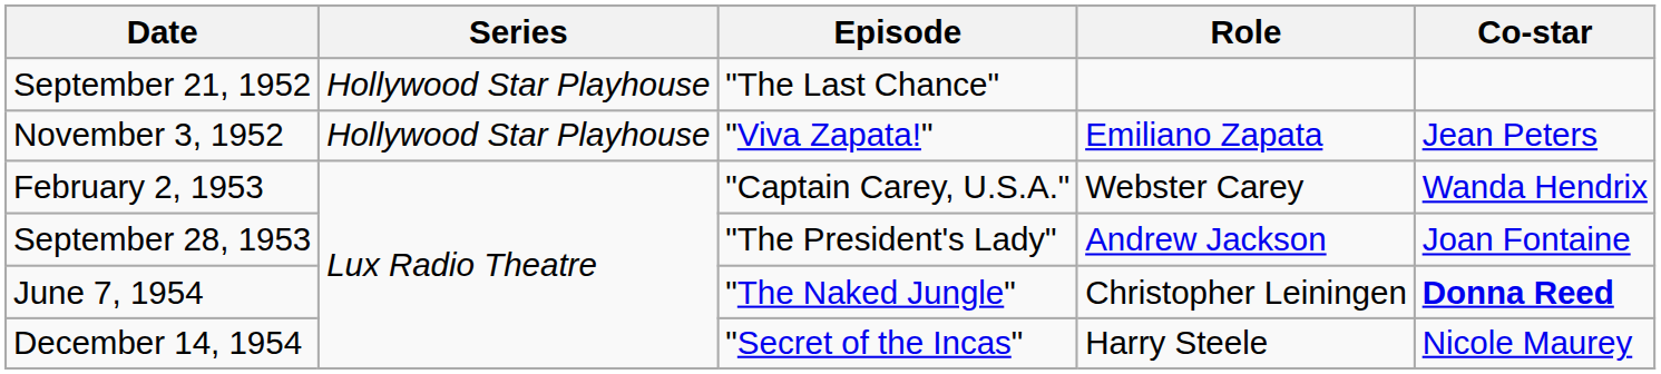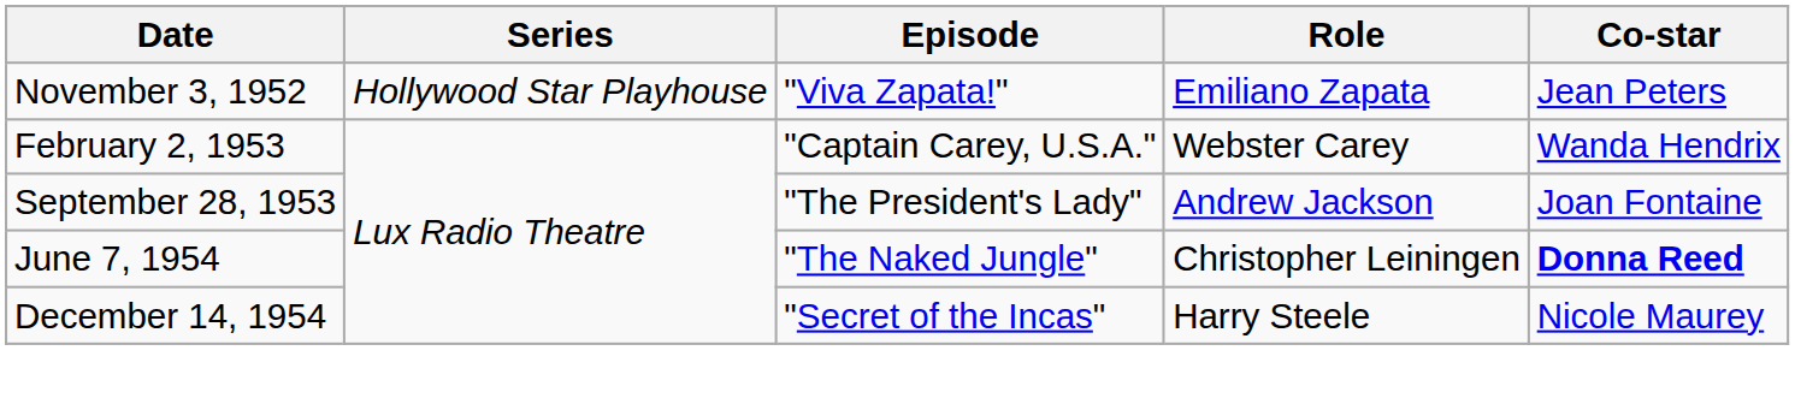- row: September 21, 1952 | Hollywood Star Playhouse | "The Last Chance"
